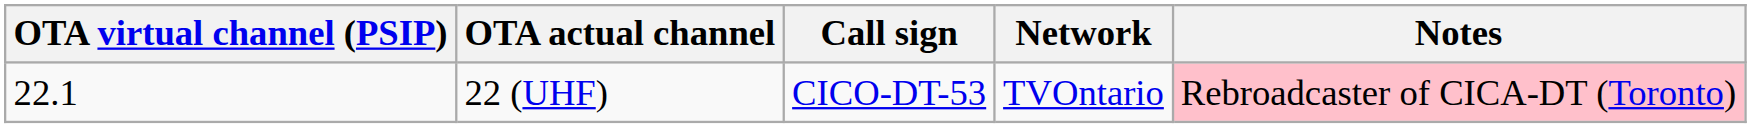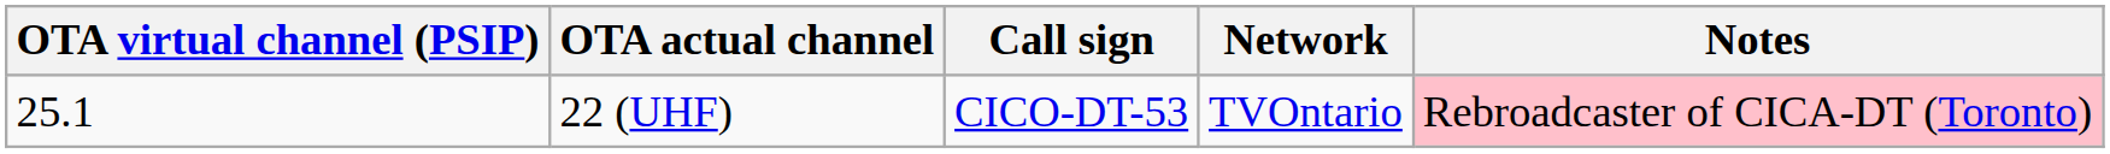22 (UHF) | OTA virtual channel (PSIP): 22.1 -> 25.1
